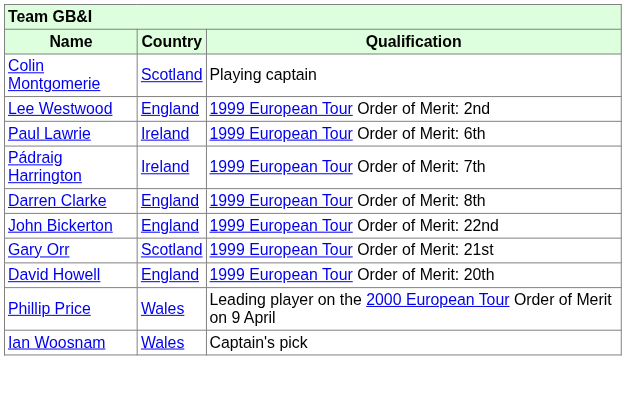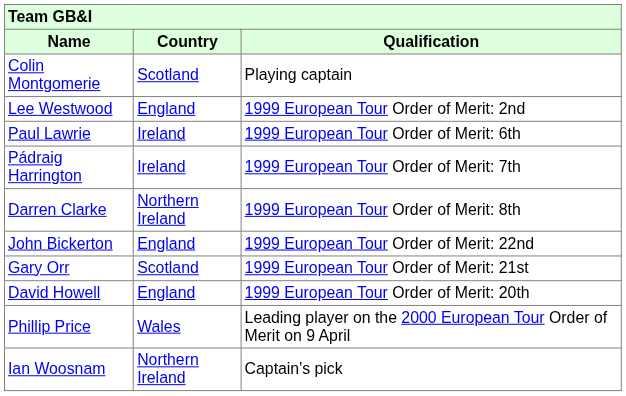Darren Clarke | Country: England -> Northern Ireland
Ian Woosnam | Country: Wales -> Northern Ireland
